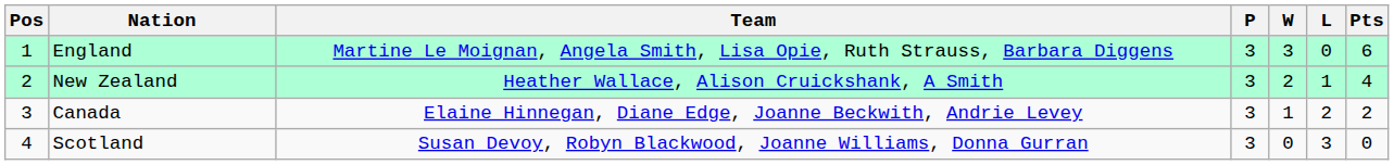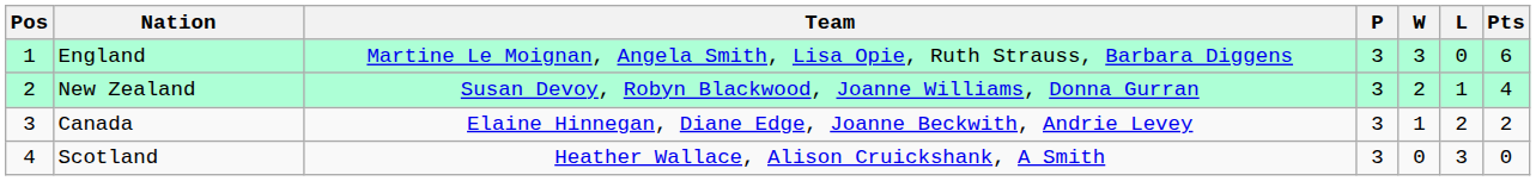New Zealand | Team: Heather Wallace, Alison Cruickshank, A Smith -> Susan Devoy, Robyn Blackwood, Joanne Williams, Donna Gurran
Scotland | Team: Susan Devoy, Robyn Blackwood, Joanne Williams, Donna Gurran -> Heather Wallace, Alison Cruickshank, A Smith
